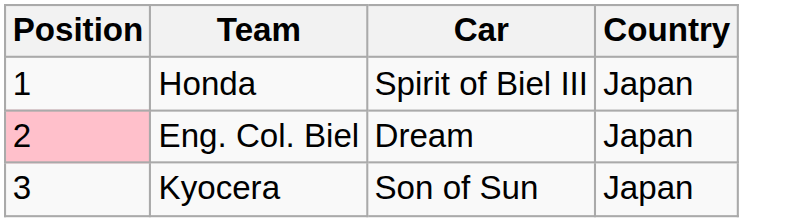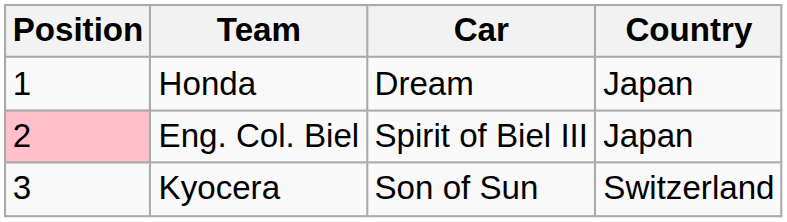Honda | Car: Spirit of Biel III -> Dream
Eng. Col. Biel | Car: Dream -> Spirit of Biel III
Kyocera | Country: Japan -> Switzerland
